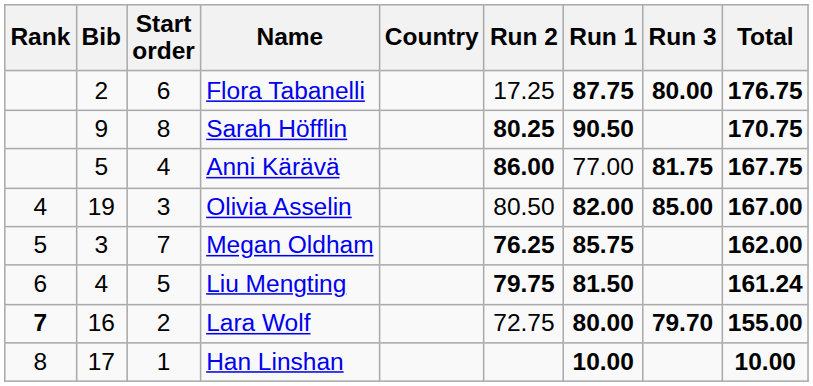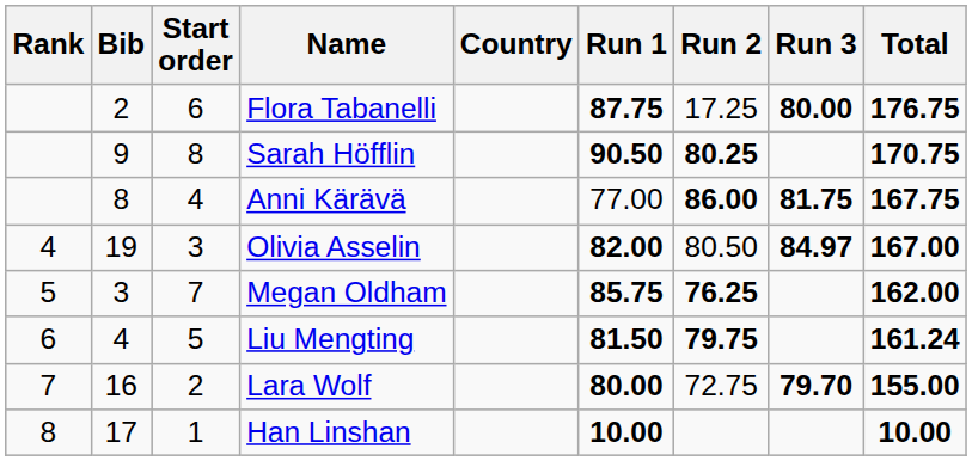columns swapped: Run 1 <-> Run 2
Anni Kärävä | Bib: 5 -> 8
Olivia Asselin | Run 3: 85.00 -> 84.97
Lara Wolf | Rank: bold -> normal
